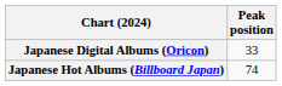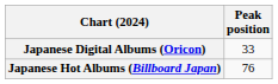Japanese Hot Albums (Billboard Japan) | Peak position: 74 -> 76
